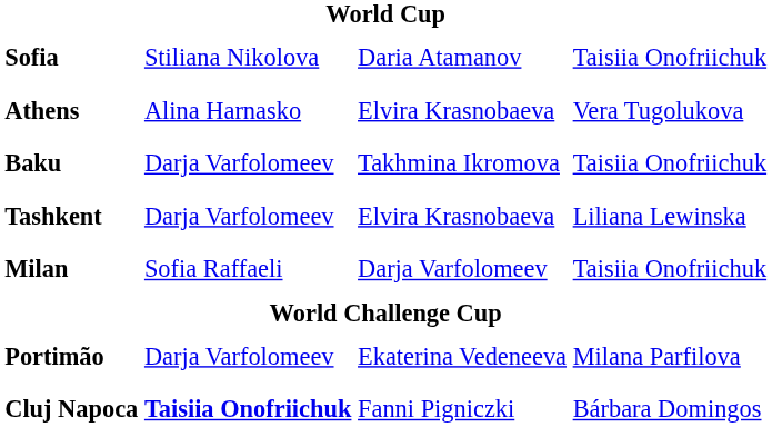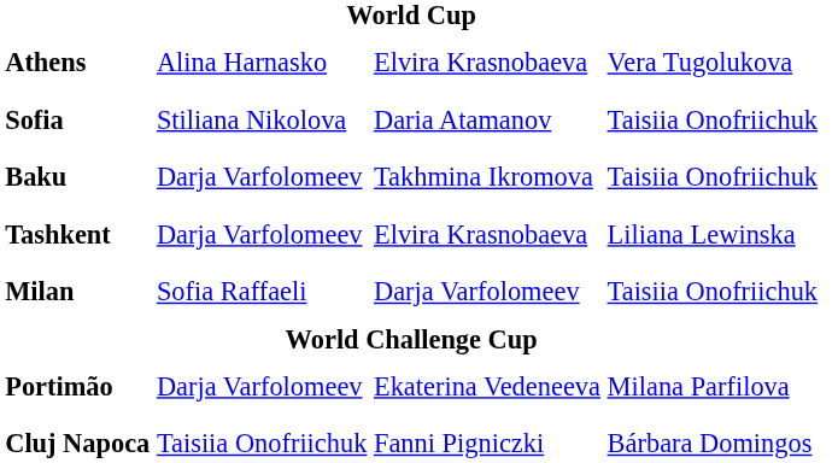rows swapped: Athens <-> Sofia
Cluj Napoca | column 2: bold -> normal
